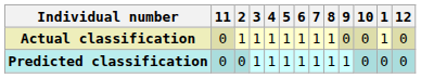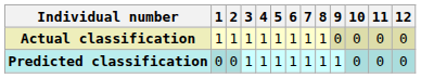columns swapped: 1 <-> 11
